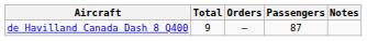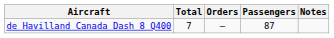de Havilland Canada Dash 8 Q400 | Total: 9 -> 7
